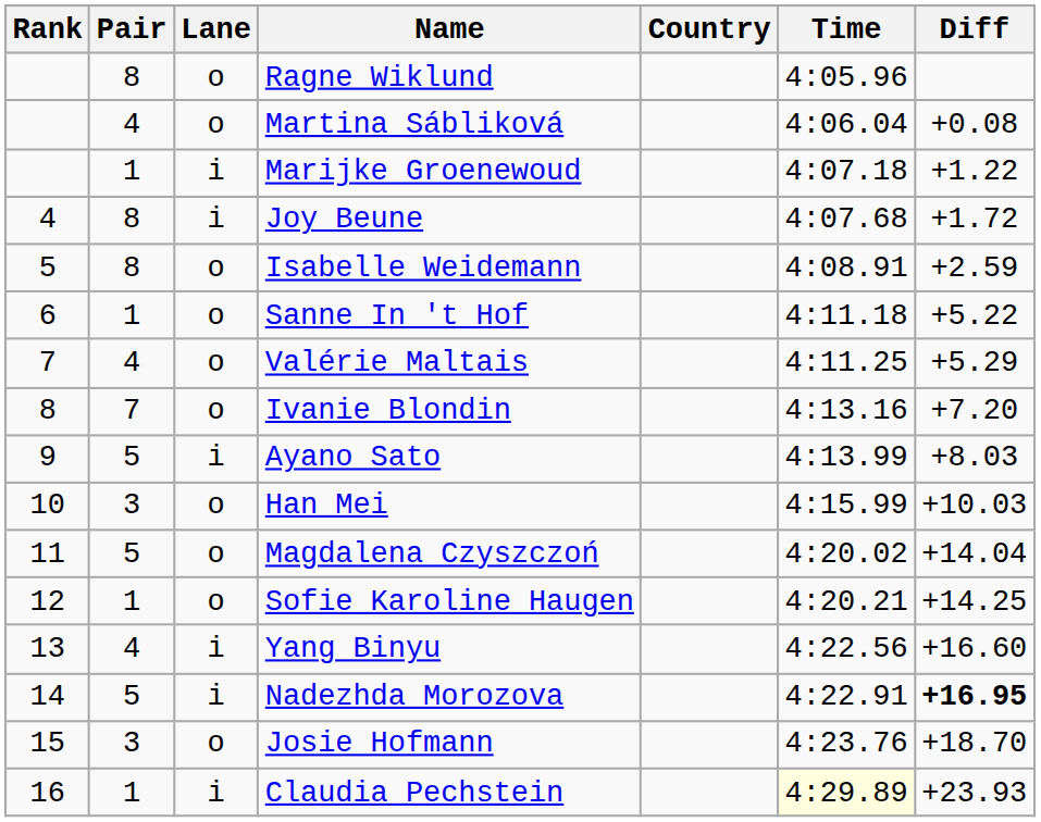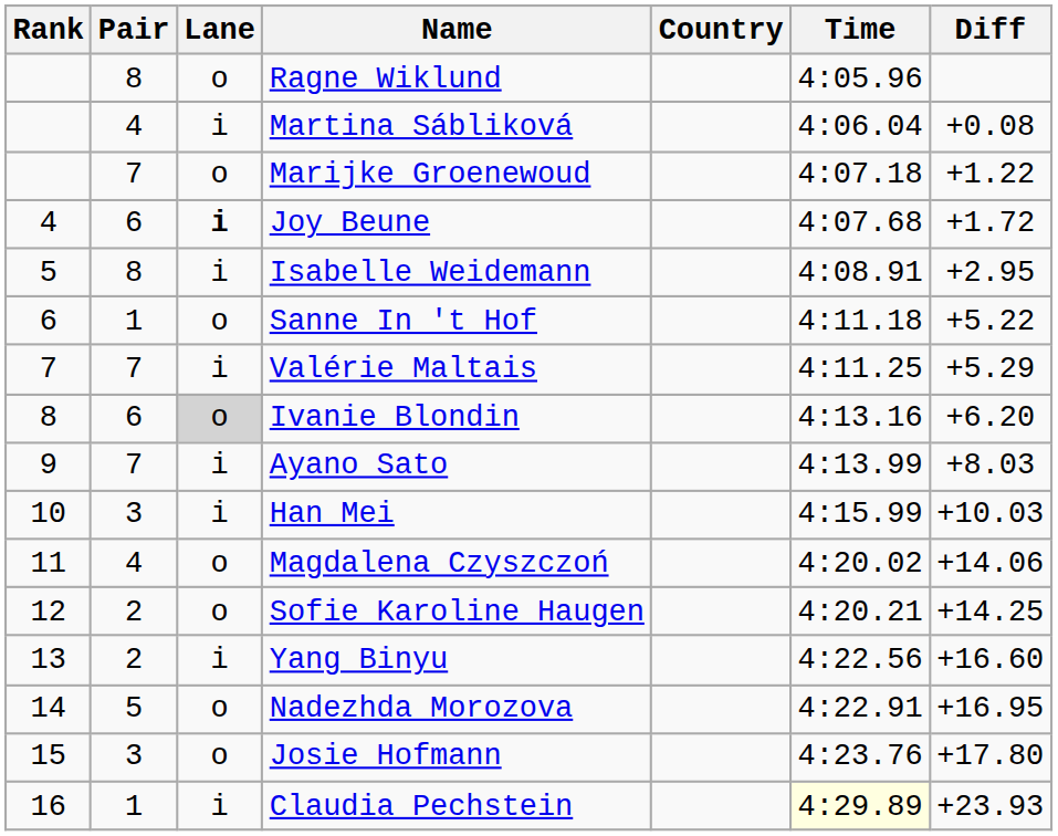Martina Sábliková | Lane: o -> i
Marijke Groenewoud | Pair: 1 -> 7
Marijke Groenewoud | Lane: i -> o
Joy Beune | Pair: 8 -> 6
Joy Beune | Lane: normal -> bold
Isabelle Weidemann | Lane: o -> i
Isabelle Weidemann | Diff: +2.59 -> +2.95
Valérie Maltais | Pair: 4 -> 7
Valérie Maltais | Lane: o -> i
Ivanie Blondin | Pair: 7 -> 6
Ivanie Blondin | Lane: no background -> lightgrey background
Ivanie Blondin | Diff: +7.20 -> +6.20
Ayano Sato | Pair: 5 -> 7
Han Mei | Lane: o -> i
Magdalena Czyszczoń | Pair: 5 -> 4
Magdalena Czyszczoń | Diff: +14.04 -> +14.06
Sofie Karoline Haugen | Pair: 1 -> 2
Yang Binyu | Pair: 4 -> 2
Nadezhda Morozova | Lane: i -> o
Nadezhda Morozova | Diff: bold -> normal
Josie Hofmann | Diff: +18.70 -> +17.80
